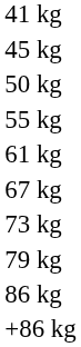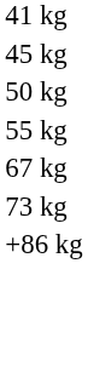- row: 61 kg
- row: 79 kg
- row: 86 kg
